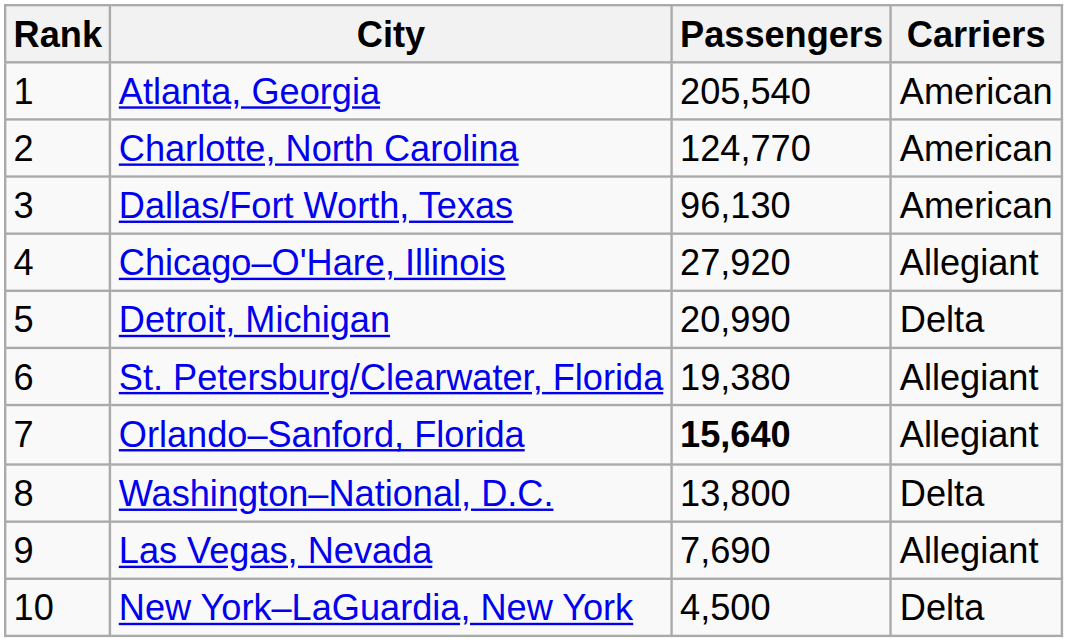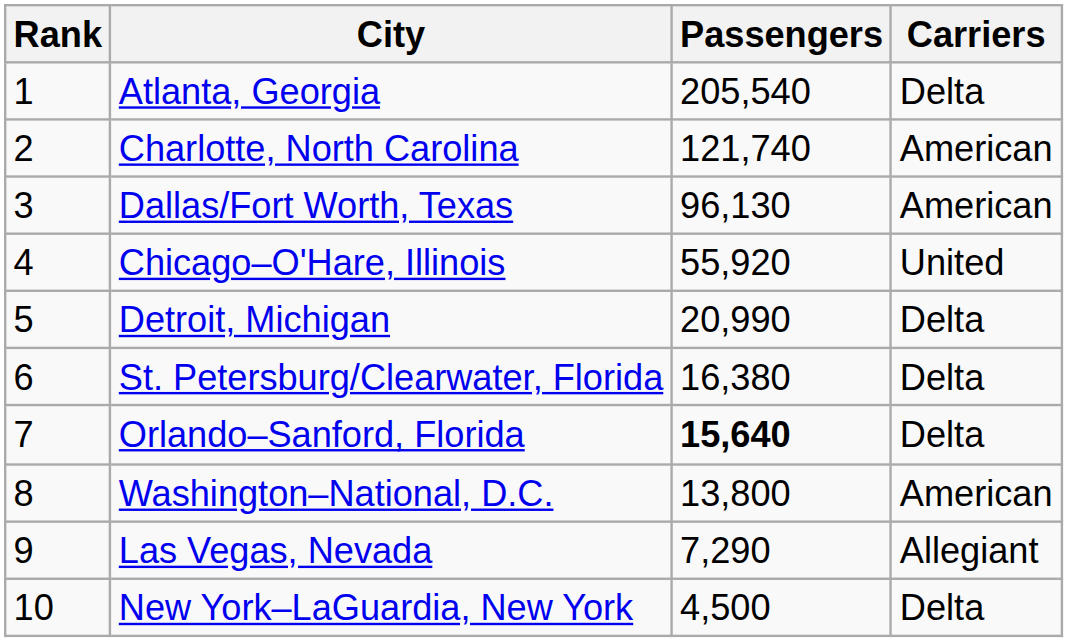Atlanta, Georgia | Carriers: American -> Delta
Charlotte, North Carolina | Passengers: 124,770 -> 121,740
Chicago–O'Hare, Illinois | Passengers: 27,920 -> 55,920
Chicago–O'Hare, Illinois | Carriers: Allegiant -> United
St. Petersburg/Clearwater, Florida | Passengers: 19,380 -> 16,380
St. Petersburg/Clearwater, Florida | Carriers: Allegiant -> Delta
Orlando–Sanford, Florida | Carriers: Allegiant -> Delta
Washington–National, D.C. | Carriers: Delta -> American
Las Vegas, Nevada | Passengers: 7,690 -> 7,290
